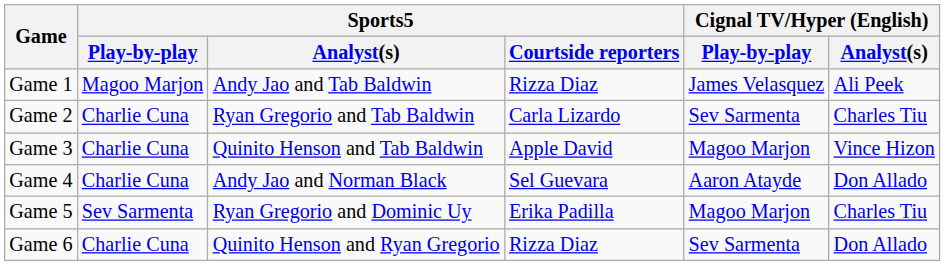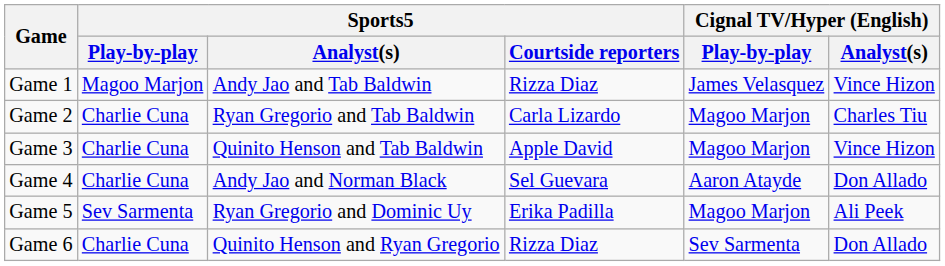Game 1 | Cignal TV/Hyper (English) / Analyst(s): Ali Peek -> Vince Hizon
Game 2 | Cignal TV/Hyper (English) / Play-by-play: Sev Sarmenta -> Magoo Marjon
Game 5 | Cignal TV/Hyper (English) / Analyst(s): Charles Tiu -> Ali Peek
